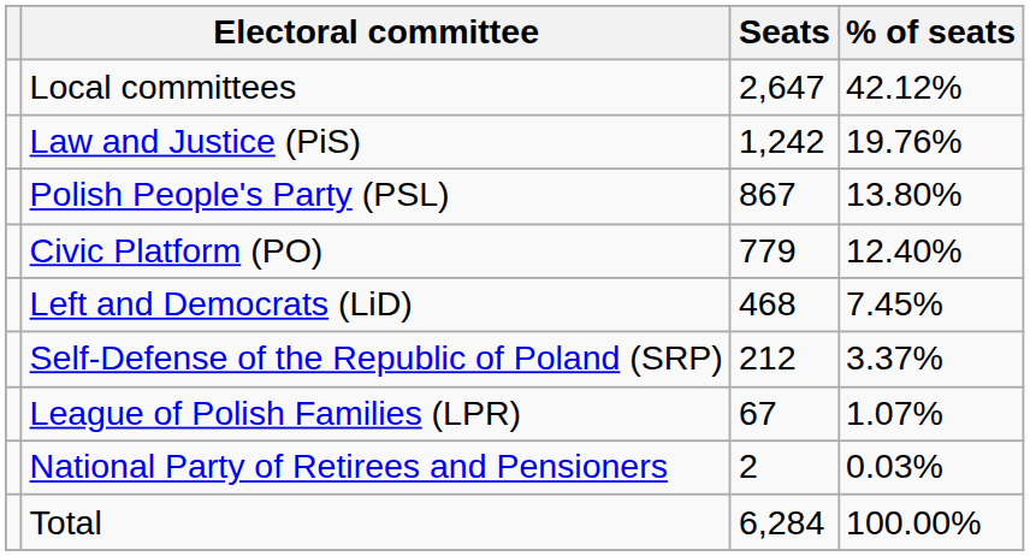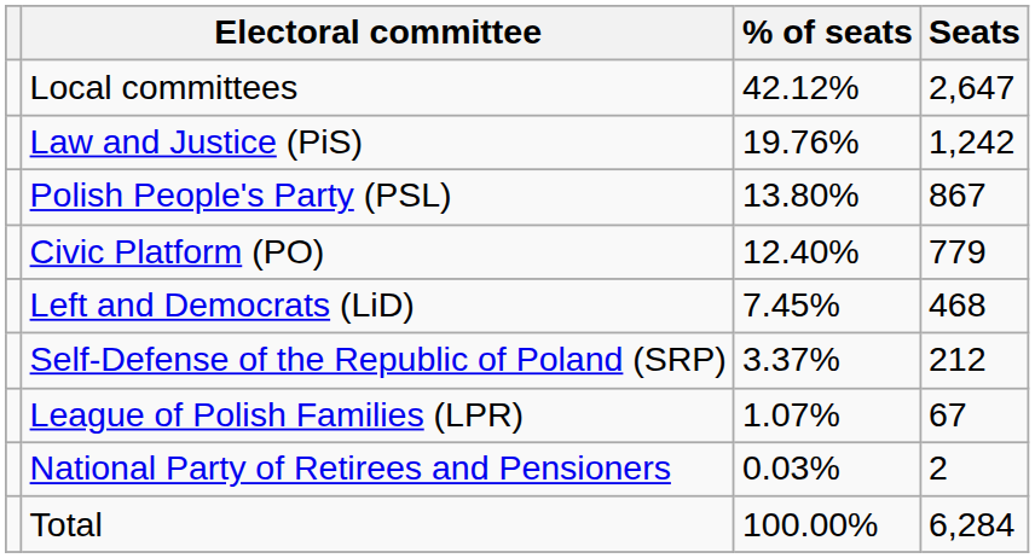columns swapped: % of seats <-> Seats
